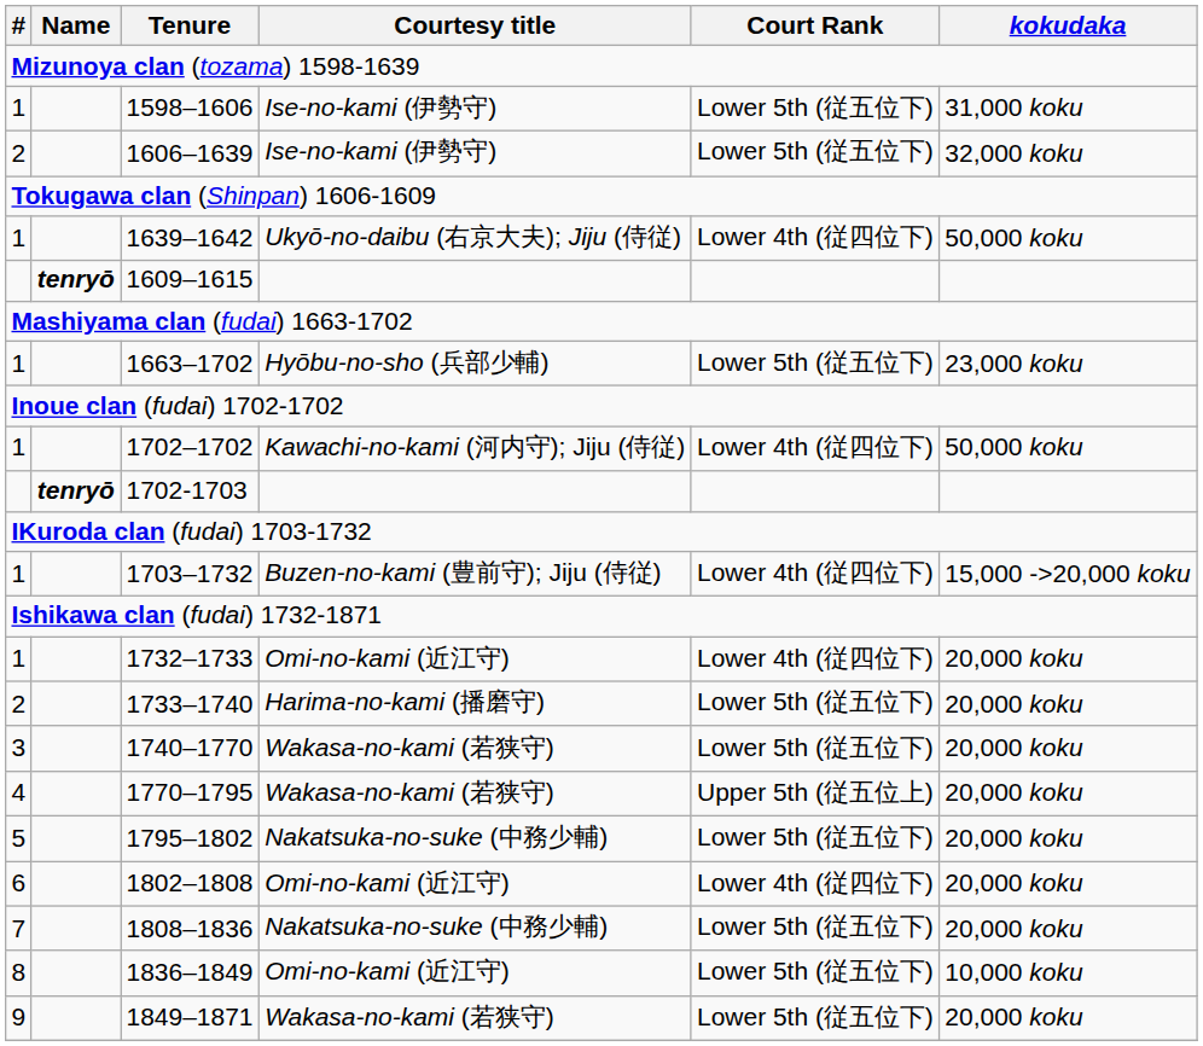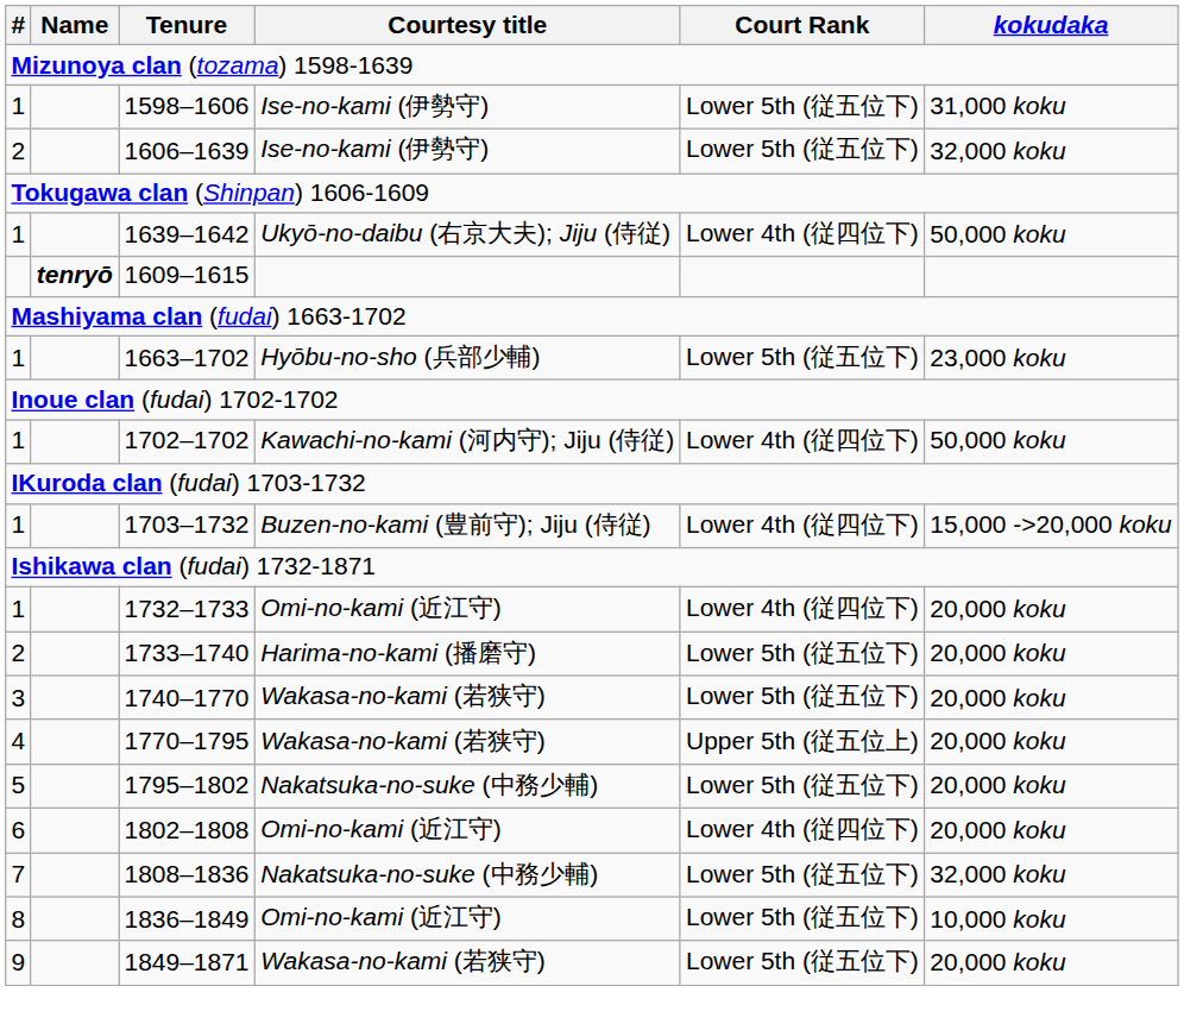- row: tenryō | 1702-1703
1808–1836 | kokudaka: 20,000 koku -> 32,000 koku
